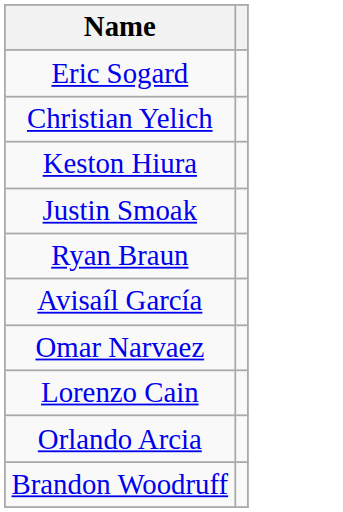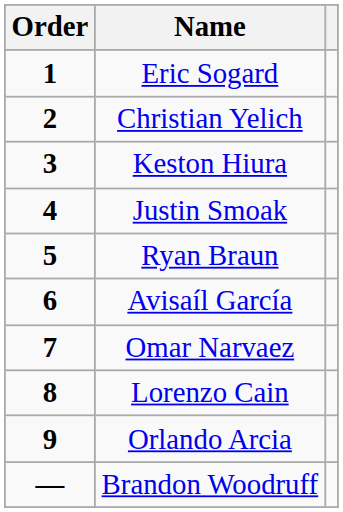+ column: Order | 1 | 2 | 3 | 4 | 5 | 6 | 7 | 8 | 9 | —
